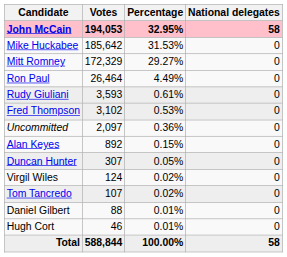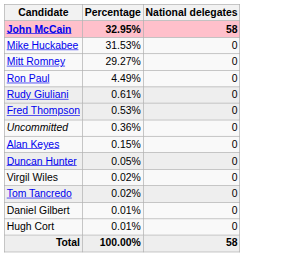- column: Votes | 194,053 | 185,642 | 172,329 | 26,464 | 3,593 | 3,102 | 2,097 | 892 | 307 | 124 | 107 | 88 | 46 | 588,844
